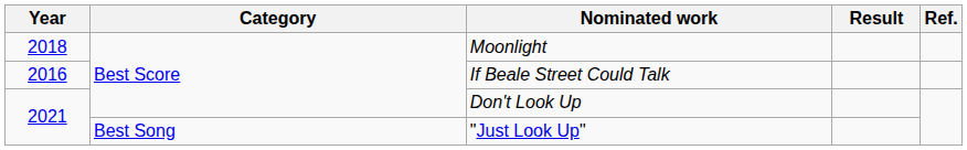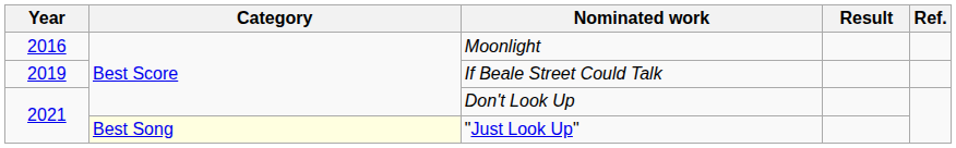Moonlight | Year: 2018 -> 2016
If Beale Street Could Talk | Year: 2016 -> 2019
"Just Look Up" | Category: no background -> lightyellow background
